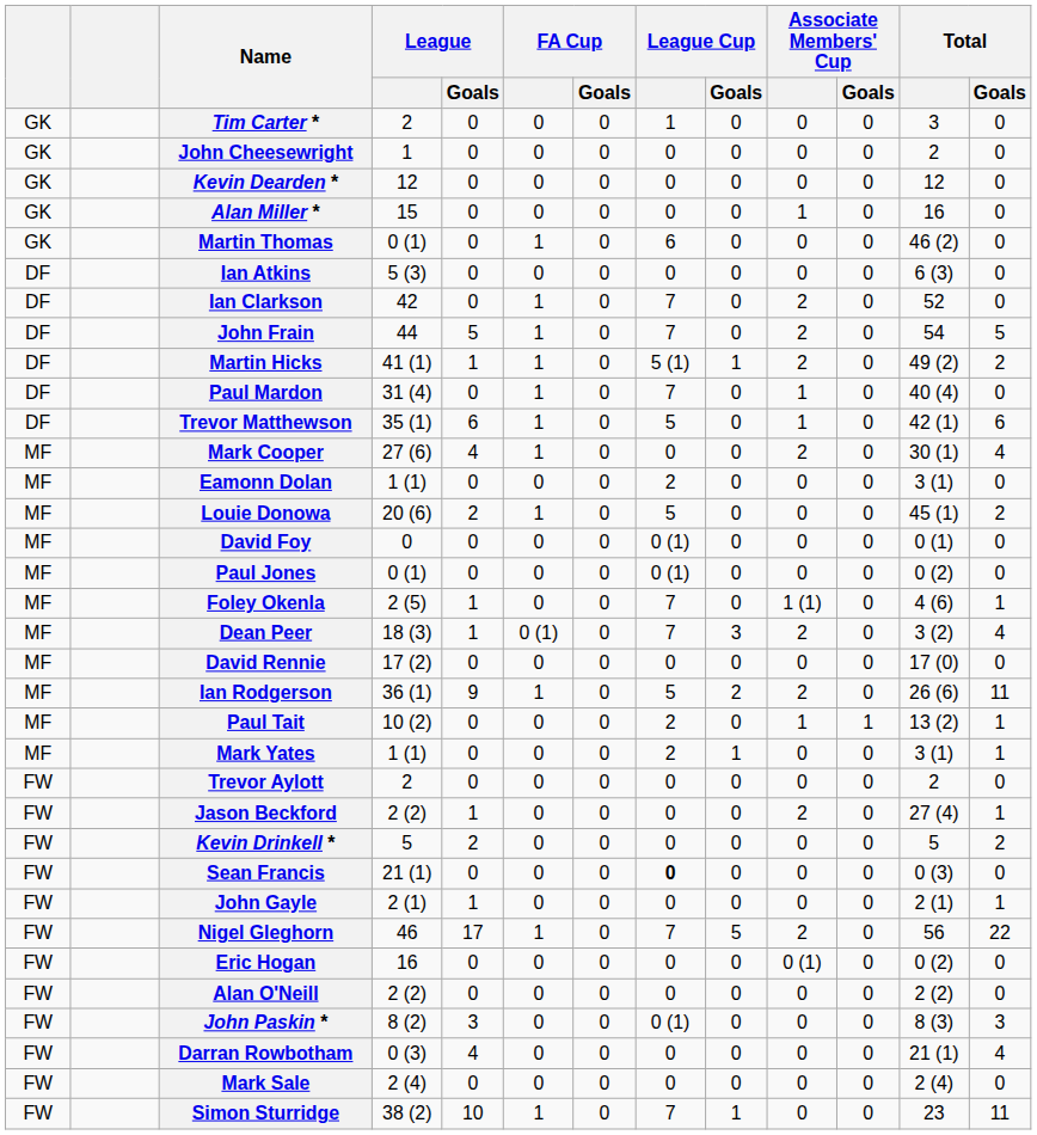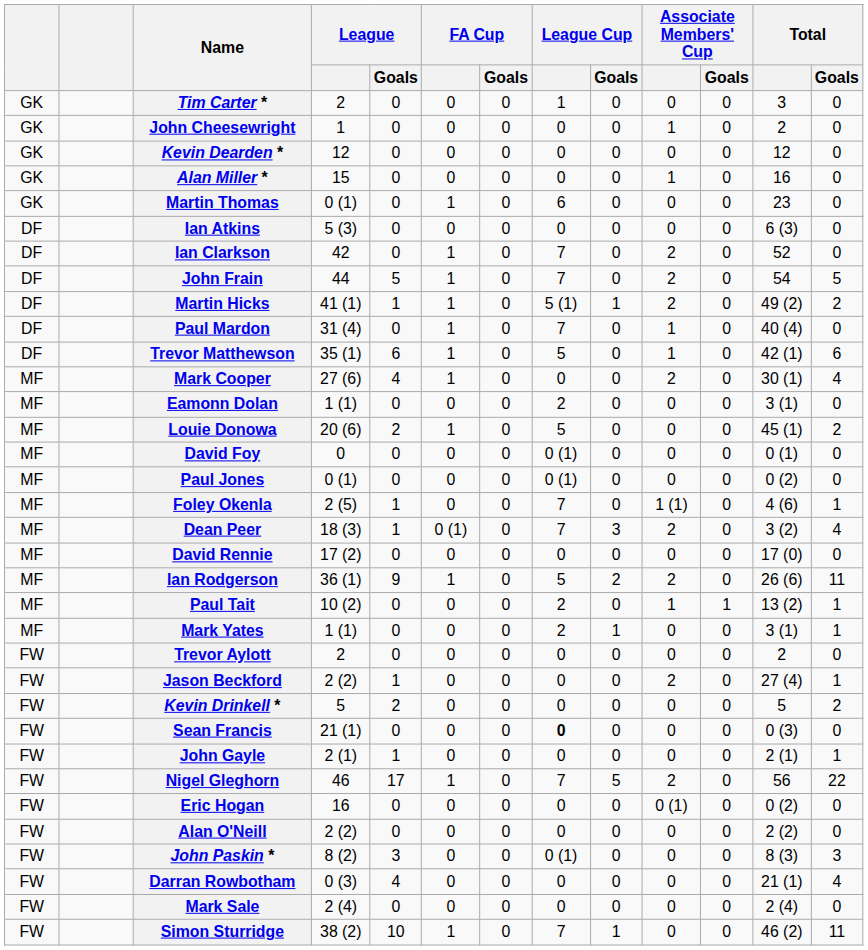John Cheesewright | Associate Members' Cup: 0 -> 1
Martin Thomas | Total: 46 (2) -> 23
Simon Sturridge | Total: 23 -> 46 (2)
